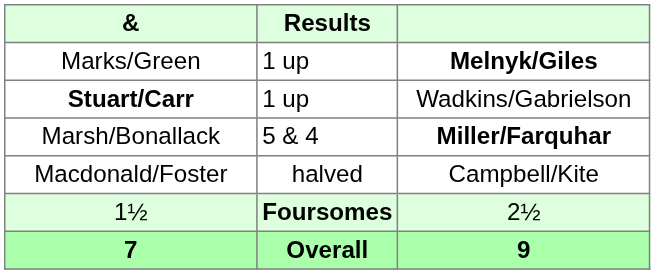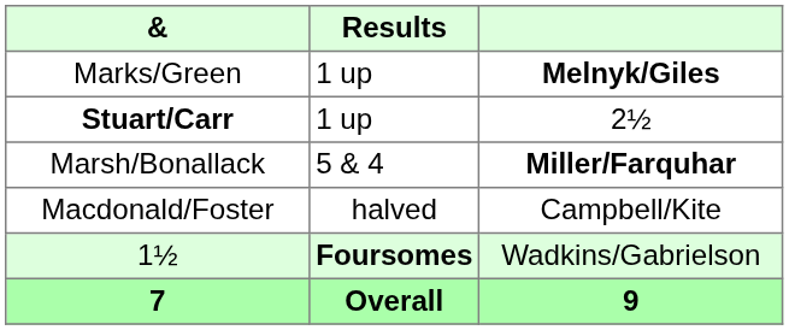Stuart/Carr | column 3: Wadkins/Gabrielson -> 2½
1½ | column 3: 2½ -> Wadkins/Gabrielson
